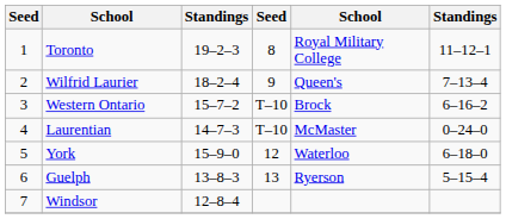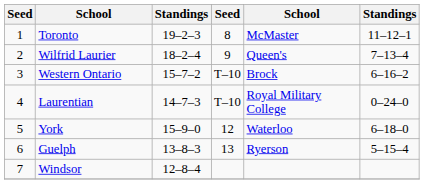Toronto | column 5: Royal Military College -> McMaster
Laurentian | column 5: McMaster -> Royal Military College
